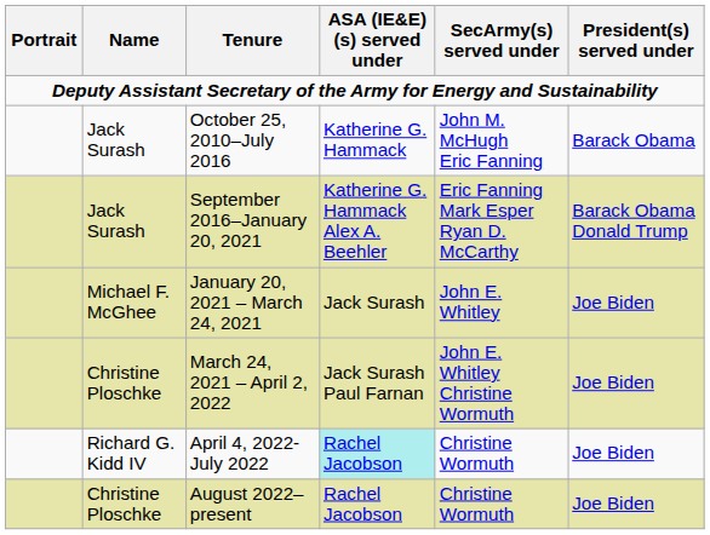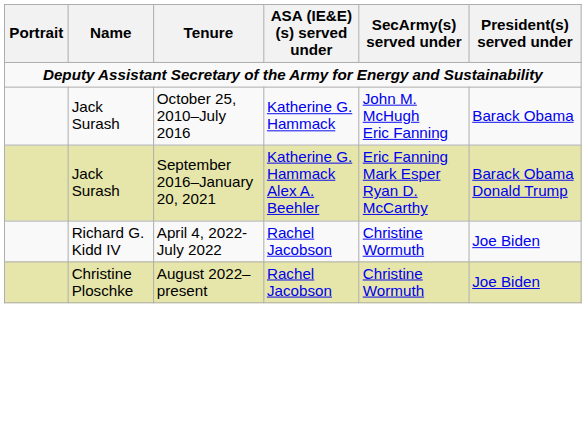- row: Michael F. McGhee | January 20, 2021 – March 24, 2021 | Jack Surash | John E. Whitley | Joe Biden
- row: Christine Ploschke | March 24, 2021 – April 2, 2022 | Jack Surash Paul Farnan | John E. Whitley Christine Wormuth | Joe Biden
April 4, 2022-July 2022 | ASA (IE&E)(s) served under: paleturquoise background -> no background
